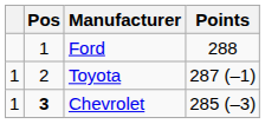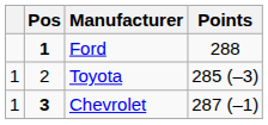Ford | Pos: normal -> bold
Toyota | Points: 287 (–1) -> 285 (–3)
Chevrolet | Points: 285 (–3) -> 287 (–1)
